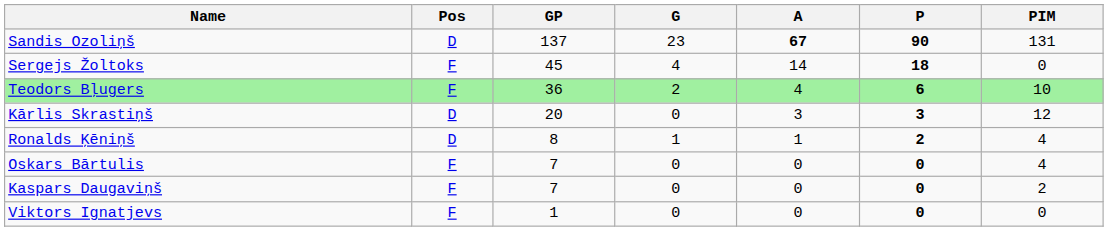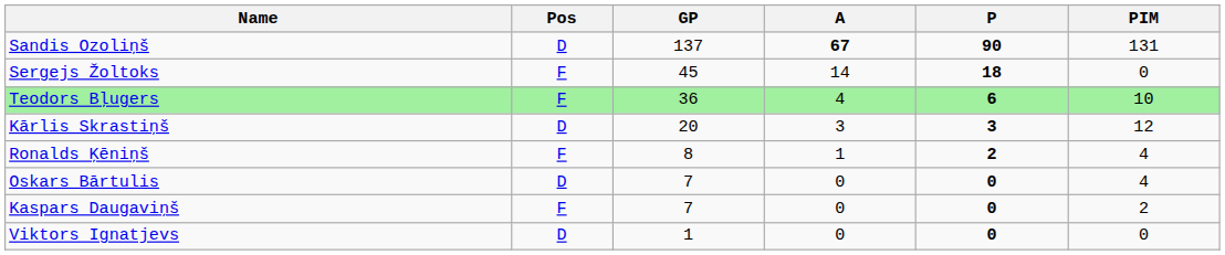- column: G | 23 | 4 | 2 | 0 | 1 | 0 | 0 | 0
Ronalds Ķēniņš | Pos: D -> F
Oskars Bārtulis | Pos: F -> D
Viktors Ignatjevs | Pos: F -> D
